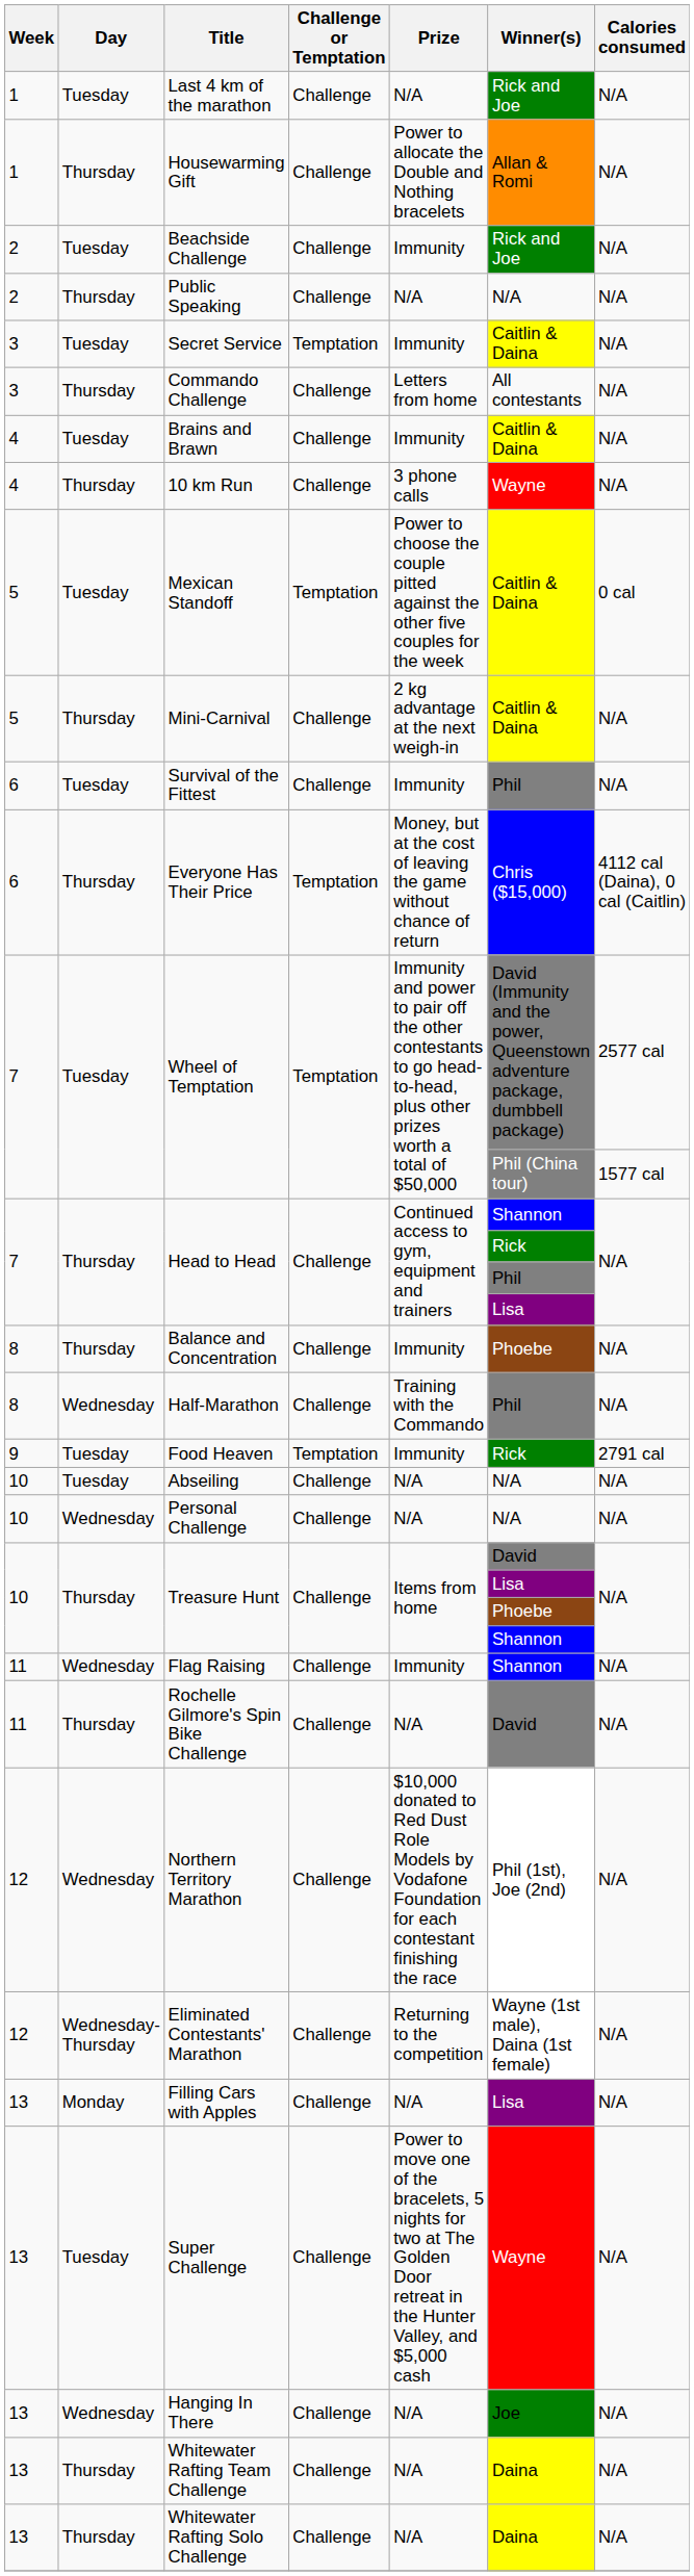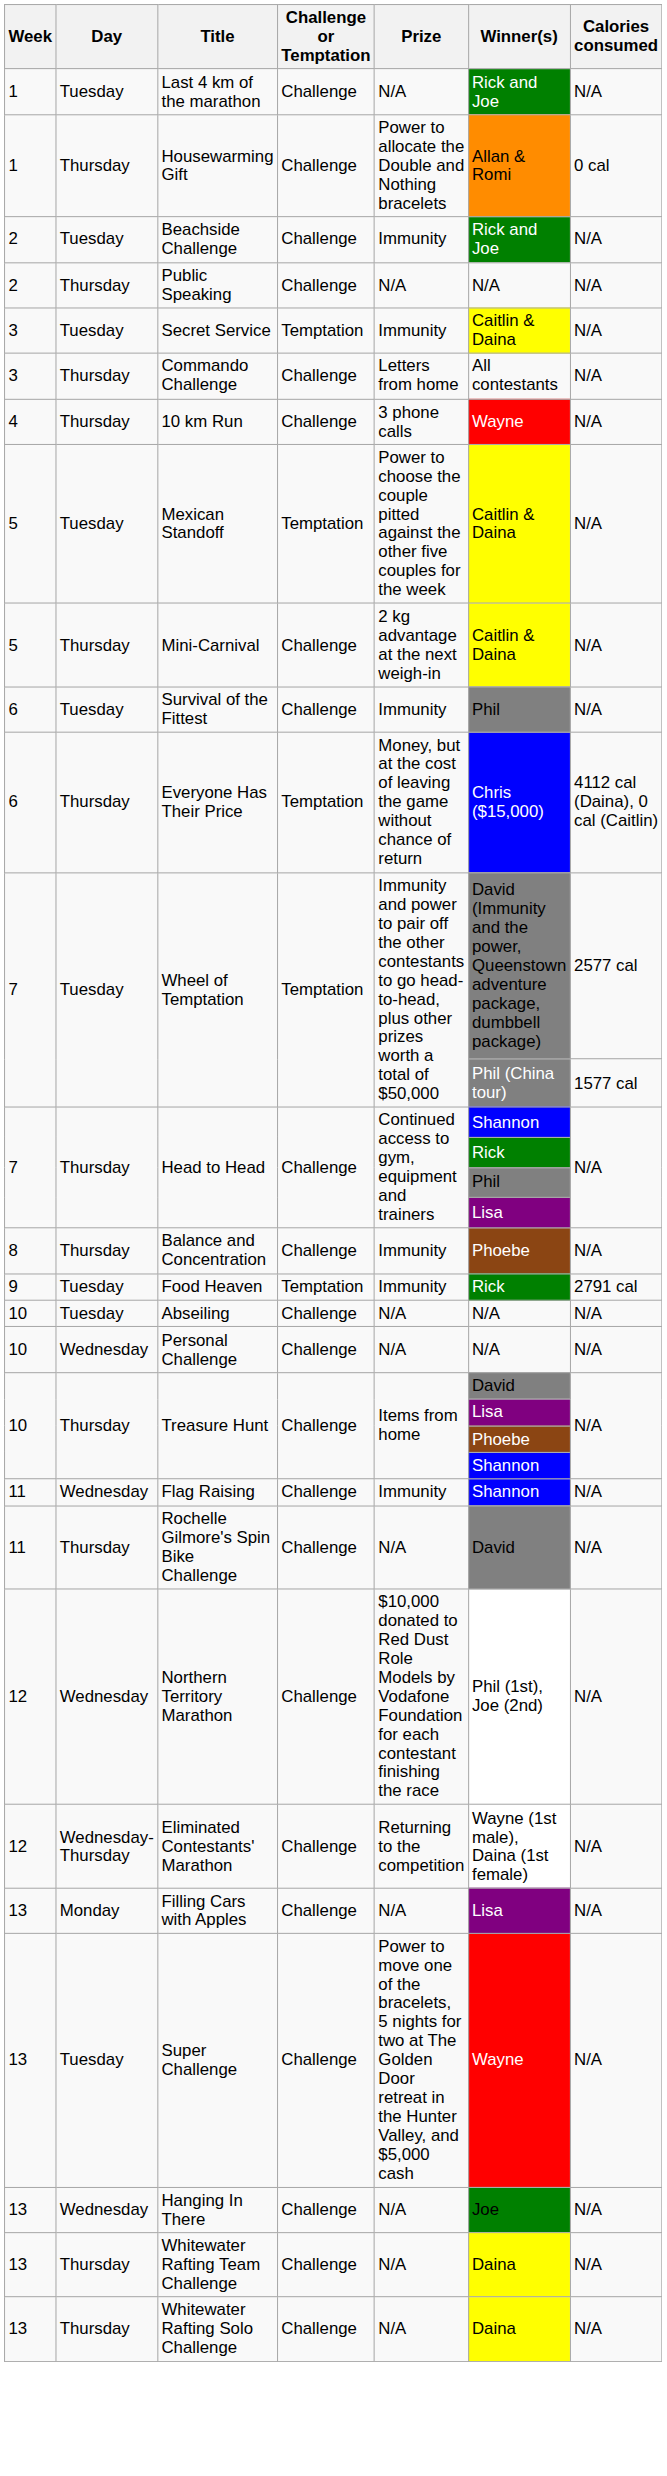Housewarming Gift | Calories consumed: N/A -> 0 cal
- row: 4 | Tuesday | Brains and Brawn | Challenge | Immunity | Caitlin & Daina | N/A
Mexican Standoff | Calories consumed: 0 cal -> N/A
- row: 8 | Wednesday | Half-Marathon | Challenge | Training with the Commando | Phil | N/A
